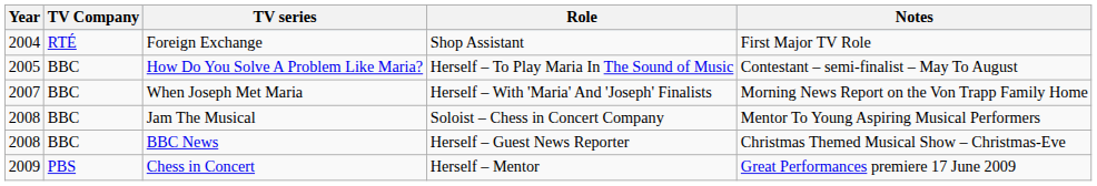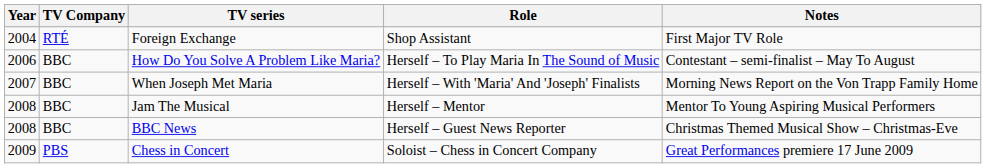How Do You Solve A Problem Like Maria? | Year: 2005 -> 2006
Jam The Musical | Role: Soloist – Chess in Concert Company -> Herself – Mentor
Chess in Concert | Role: Herself – Mentor -> Soloist – Chess in Concert Company
